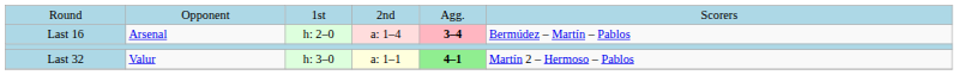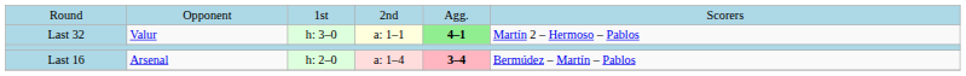rows swapped: Last 32 <-> Last 16
